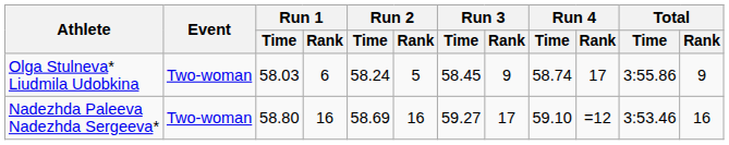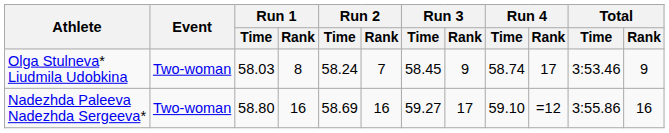Olga Stulneva* Liudmila Udobkina | Run 1 / Rank: 6 -> 8
Olga Stulneva* Liudmila Udobkina | Run 2 / Rank: 5 -> 7
Olga Stulneva* Liudmila Udobkina | Total / Time: 3:55.86 -> 3:53.46
Nadezhda Paleeva Nadezhda Sergeeva* | Total / Time: 3:53.46 -> 3:55.86
